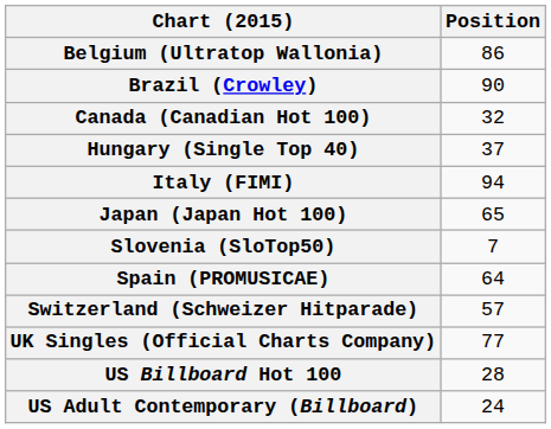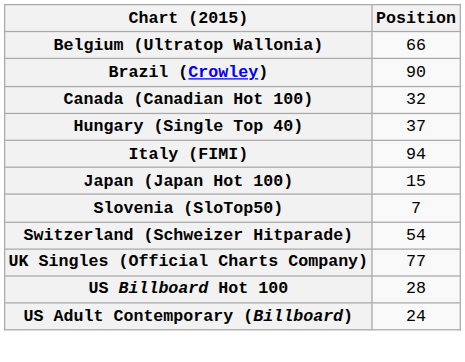Belgium (Ultratop Wallonia) | Position: 86 -> 66
Japan (Japan Hot 100) | Position: 65 -> 15
- row: Spain (PROMUSICAE) | 64
Switzerland (Schweizer Hitparade) | Position: 57 -> 54
